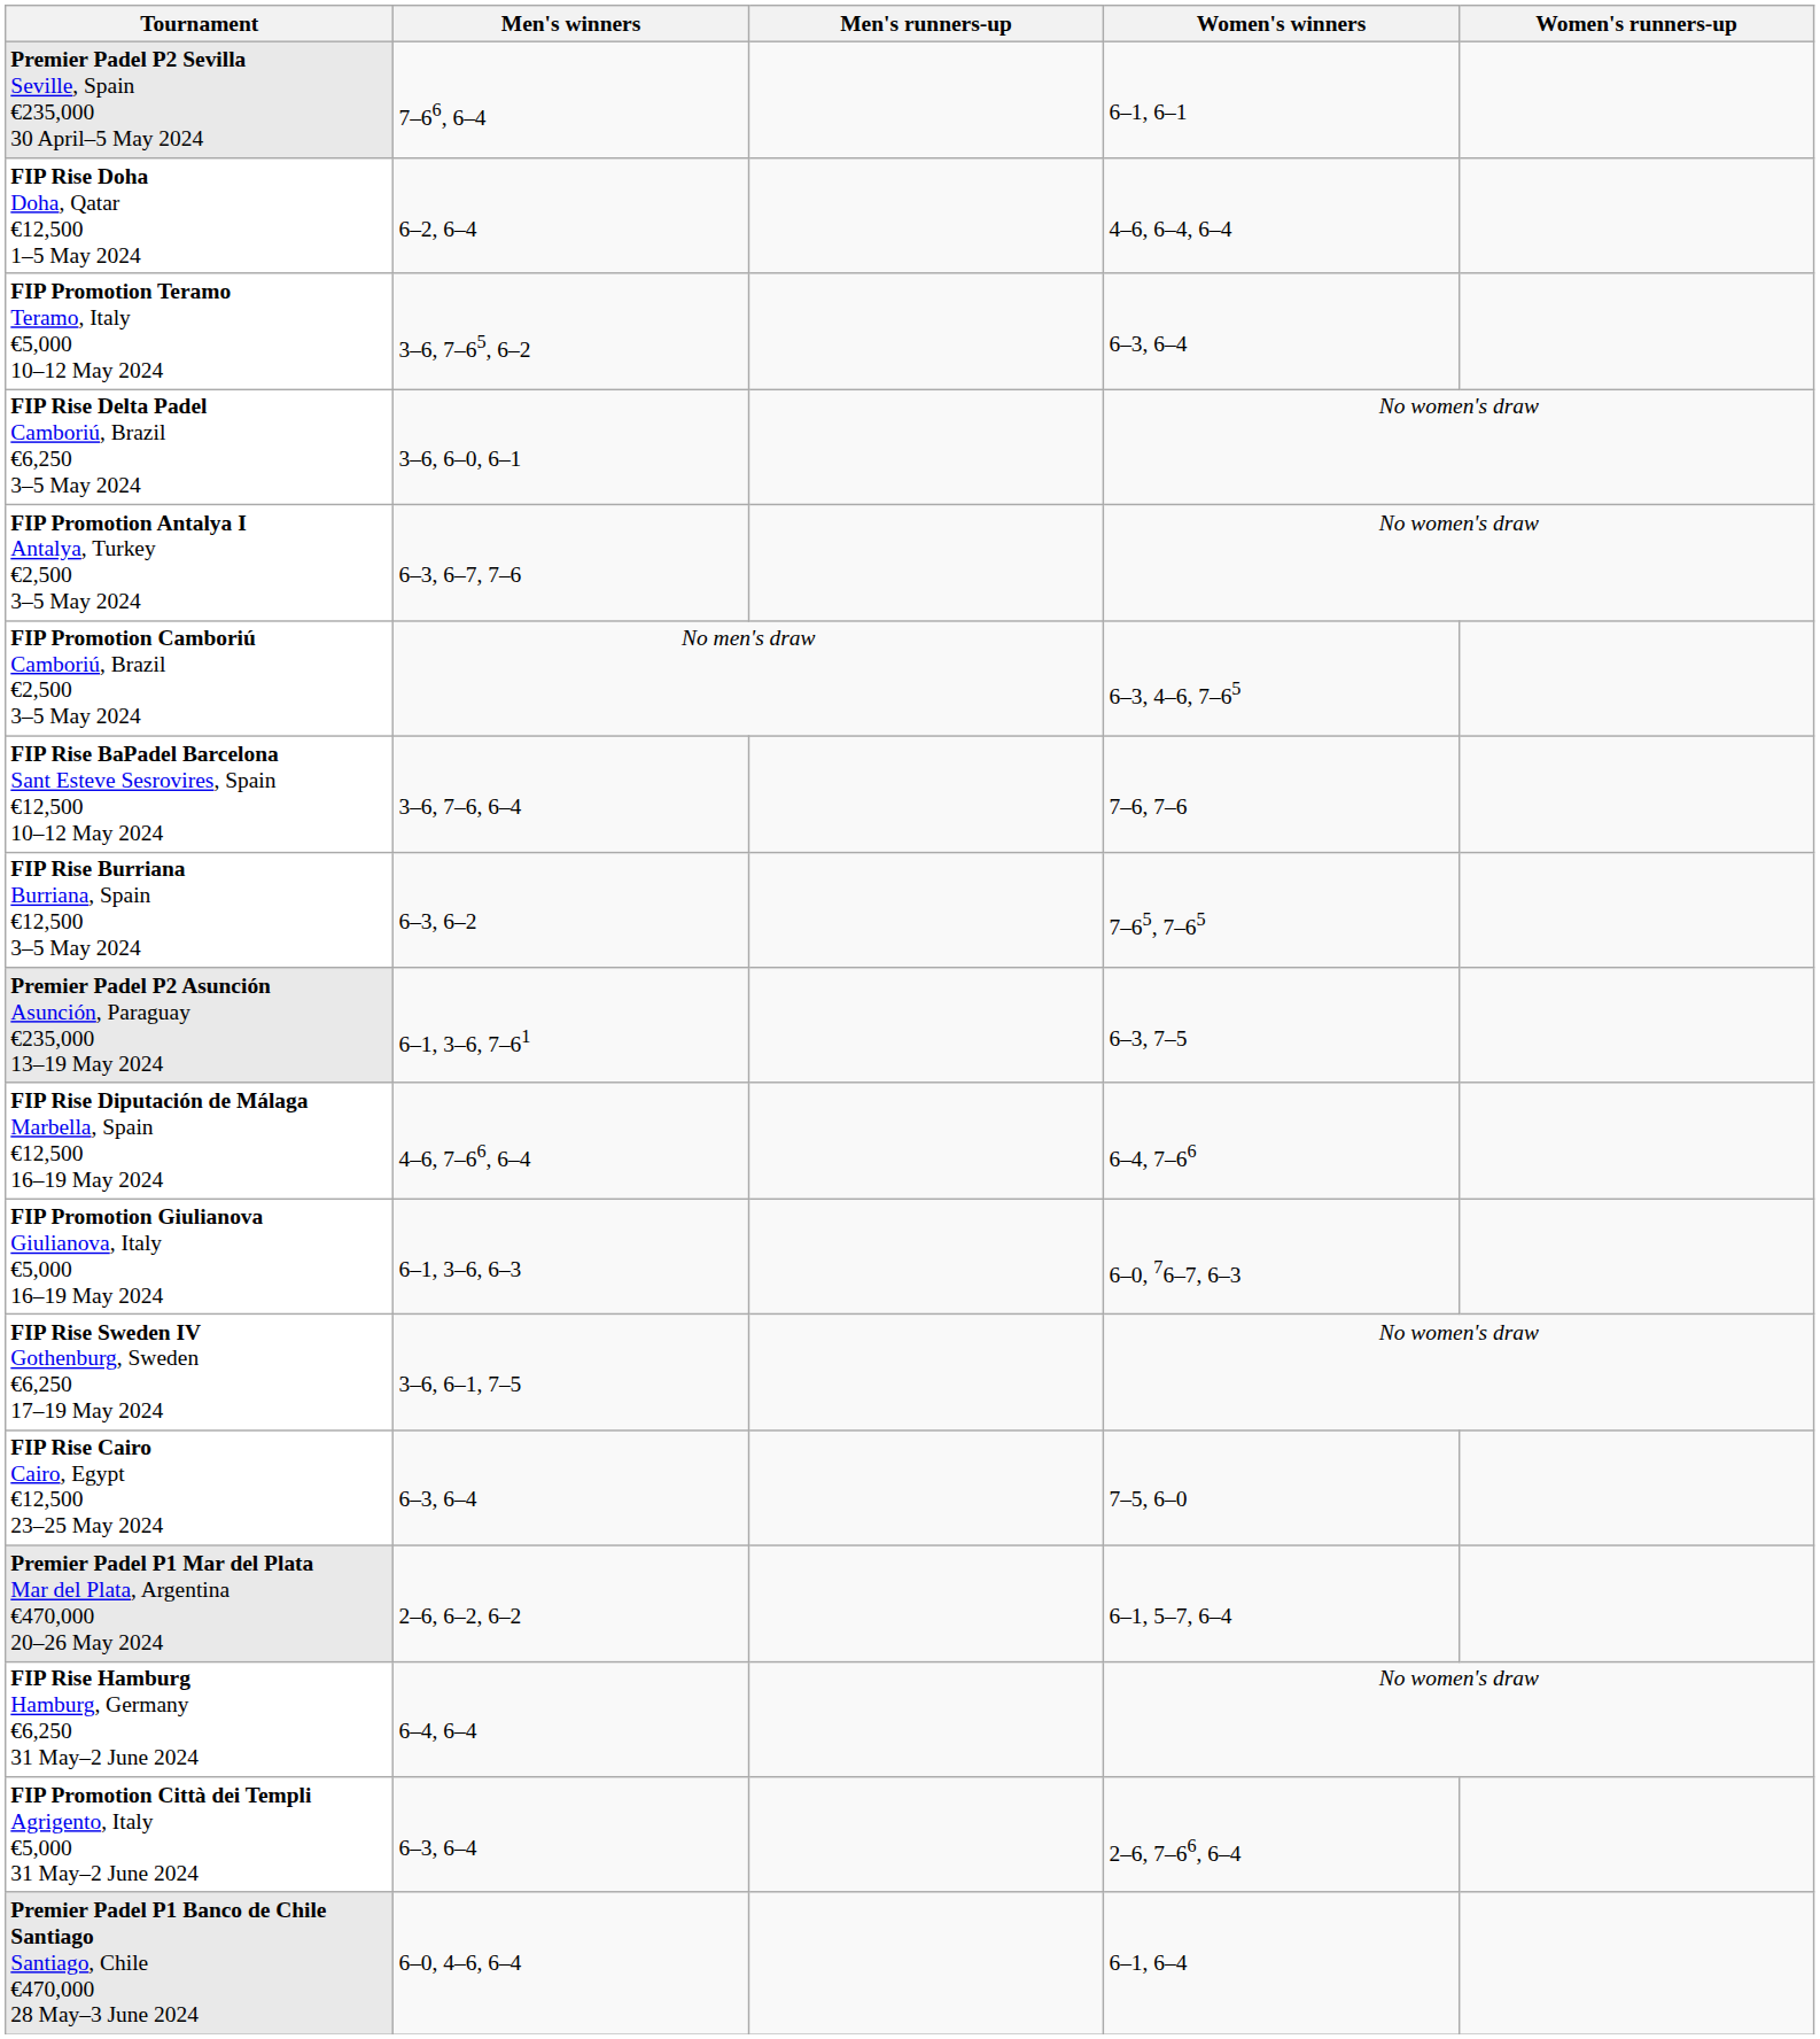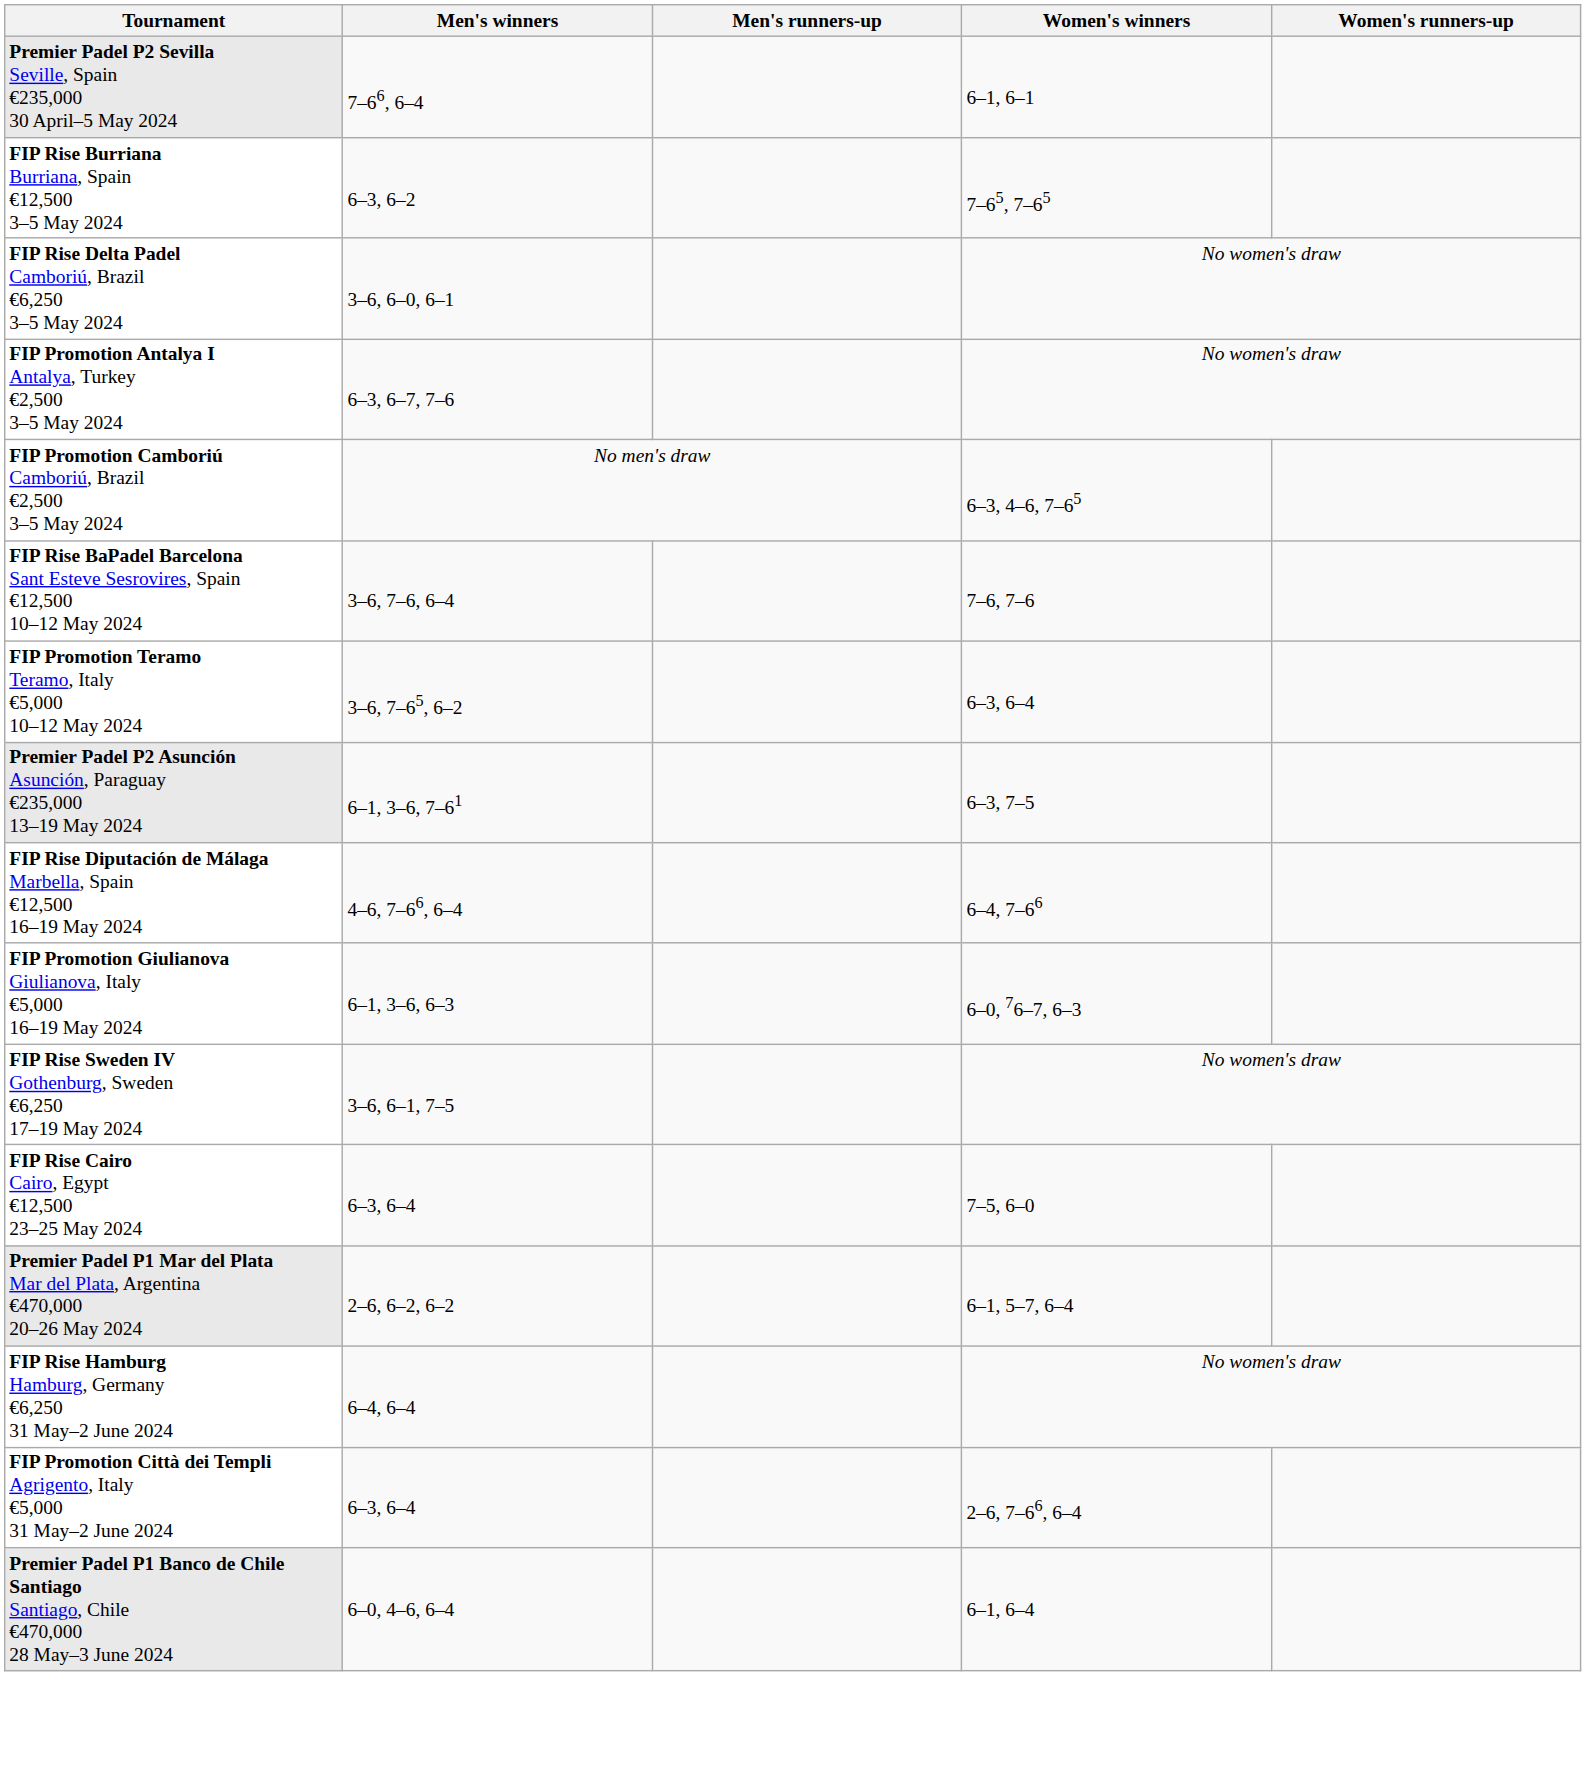- row: FIP Rise Doha Doha, Qatar €12,500 1–5 May 2024 | 6–2, 6–4 | 4–6, 6–4, 6–4
rows swapped: FIP Rise Burriana Burriana, Spain €12,500 3–5 May 2024 <-> FIP Promotion Teramo Teramo, Italy €5,000 10–12 May 2024
